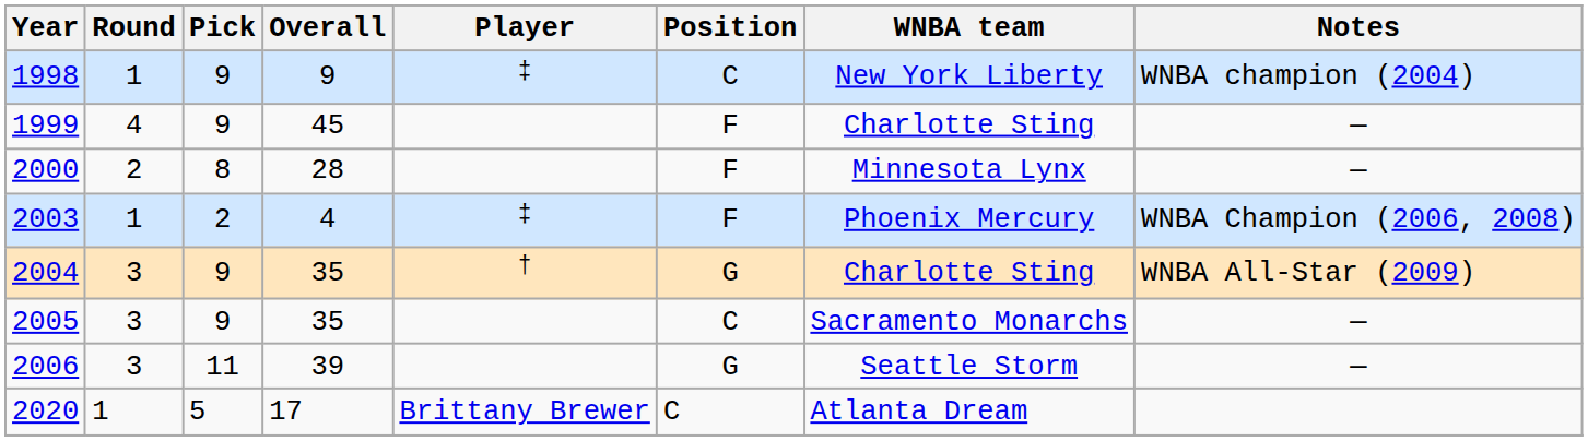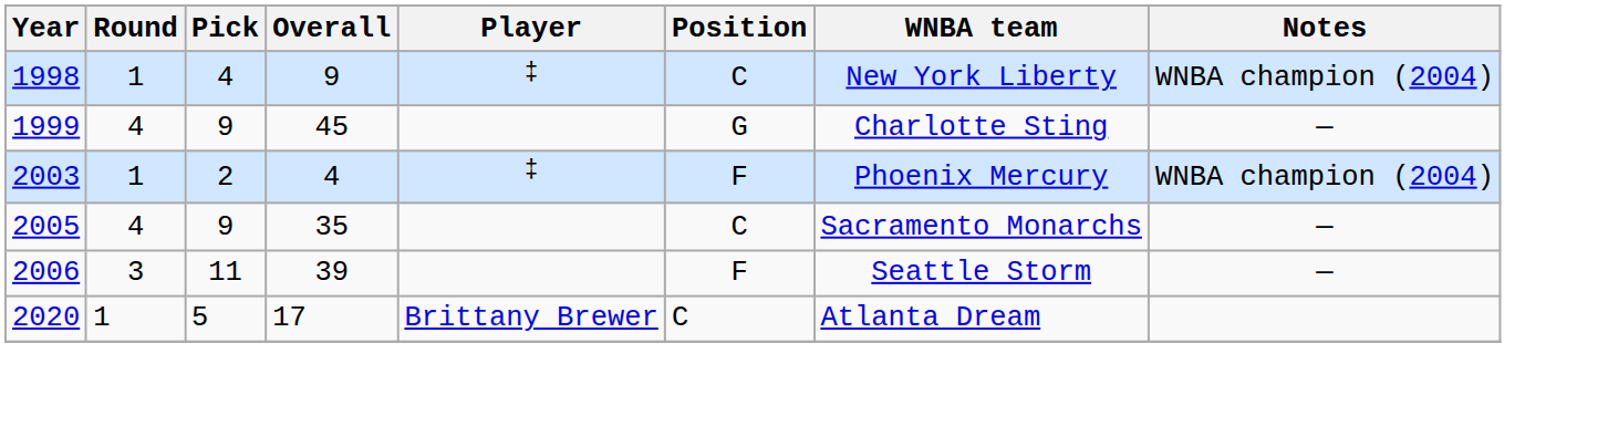1998 | Pick: 9 -> 4
1999 | Position: F -> G
- row: 2000 | 2 | 8 | 28 | F | Minnesota Lynx | —
2003 | Notes: WNBA Champion (2006, 2008) -> WNBA champion (2004)
- row: 2004 | 3 | 9 | 35 | † | G | Charlotte Sting | WNBA All-Star (2009)
2005 | Round: 3 -> 4
2006 | Position: G -> F
